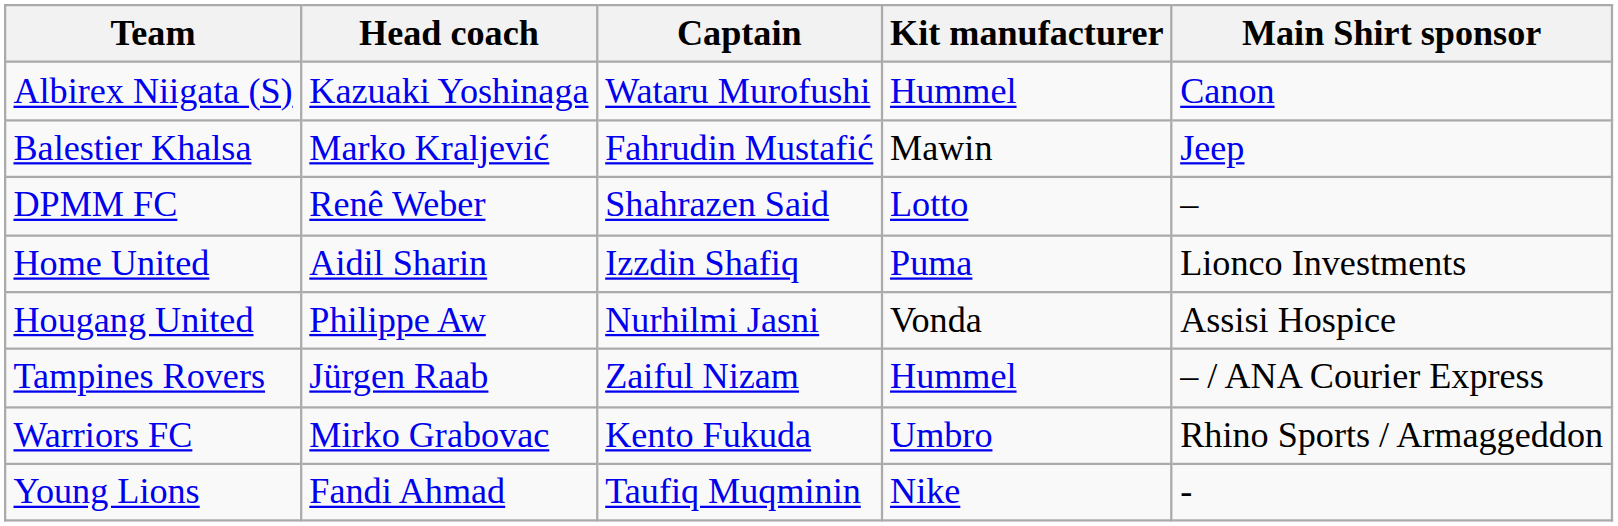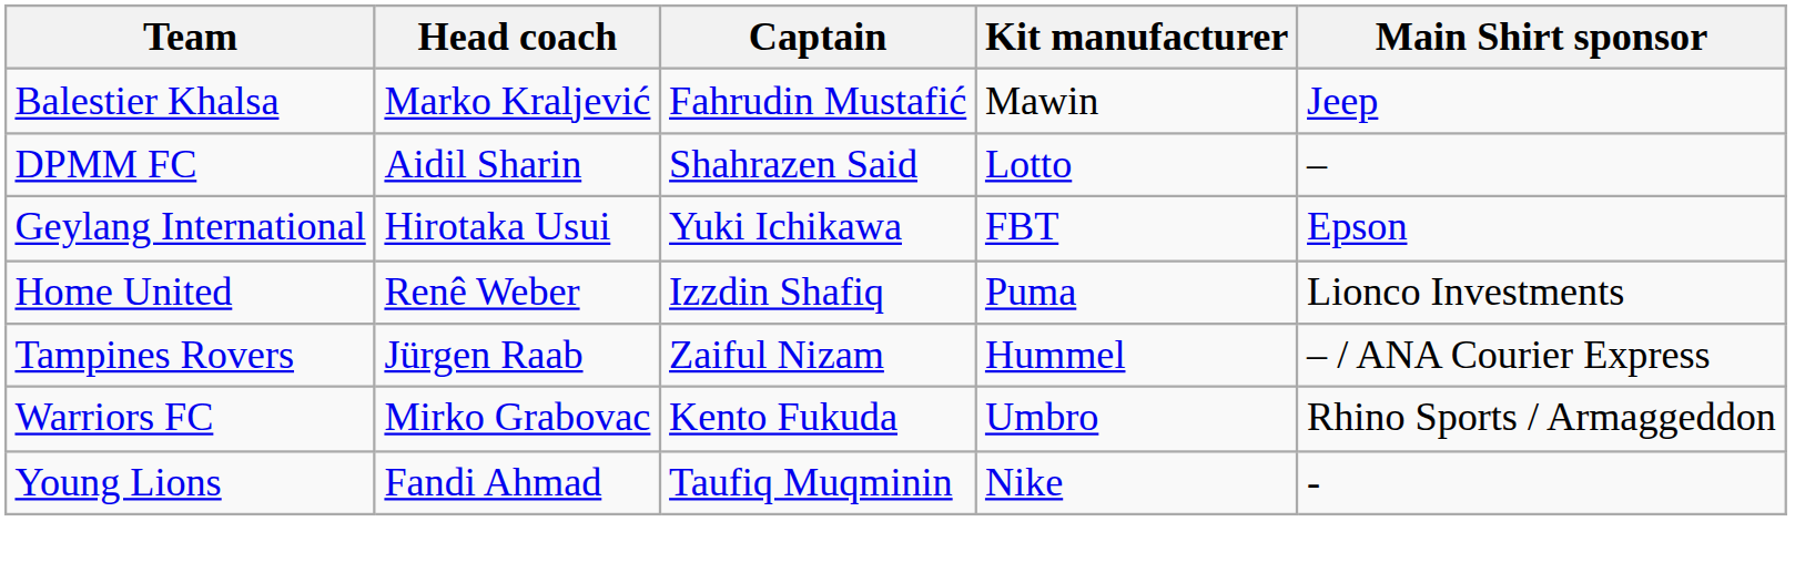- row: Albirex Niigata (S) | Kazuaki Yoshinaga | Wataru Murofushi | Hummel | Canon
DPMM FC | Head coach: Renê Weber -> Aidil Sharin
+ row: Geylang International | Hirotaka Usui | Yuki Ichikawa | FBT | Epson
Home United | Head coach: Aidil Sharin -> Renê Weber
- row: Hougang United | Philippe Aw | Nurhilmi Jasni | Vonda | Assisi Hospice
